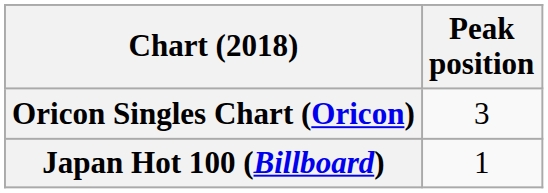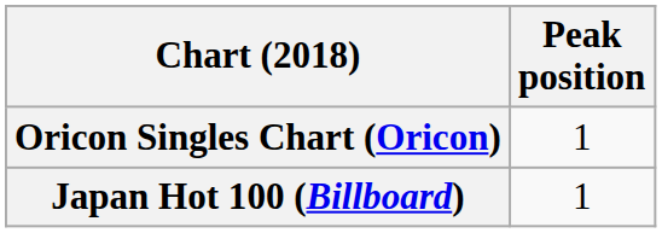Oricon Singles Chart (Oricon) | Peak position: 3 -> 1
